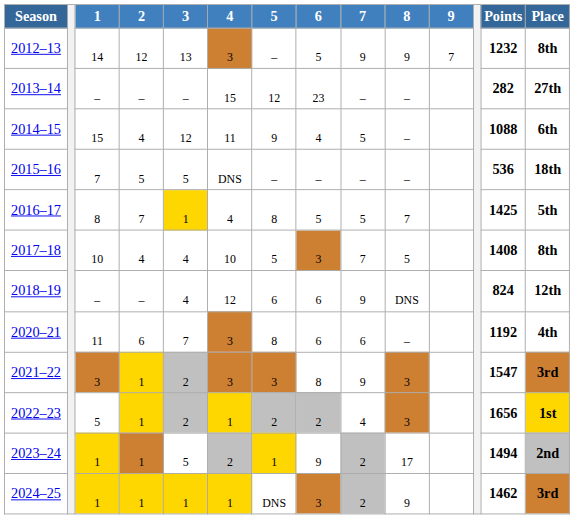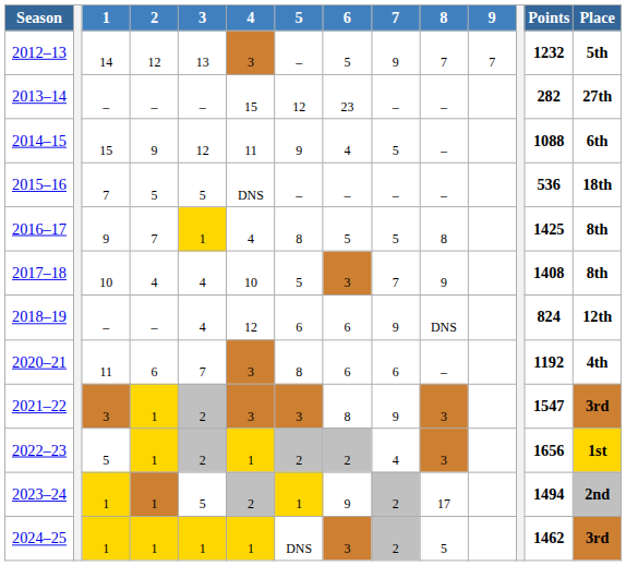2012–13 | 8: 9 -> 7
2012–13 | Place: 8th -> 5th
2014–15 | 2: 4 -> 9
2016–17 | 1: 8 -> 9
2016–17 | 8: 7 -> 8
2016–17 | Place: 5th -> 8th
2017–18 | 8: 5 -> 9
2024–25 | 8: 9 -> 5
